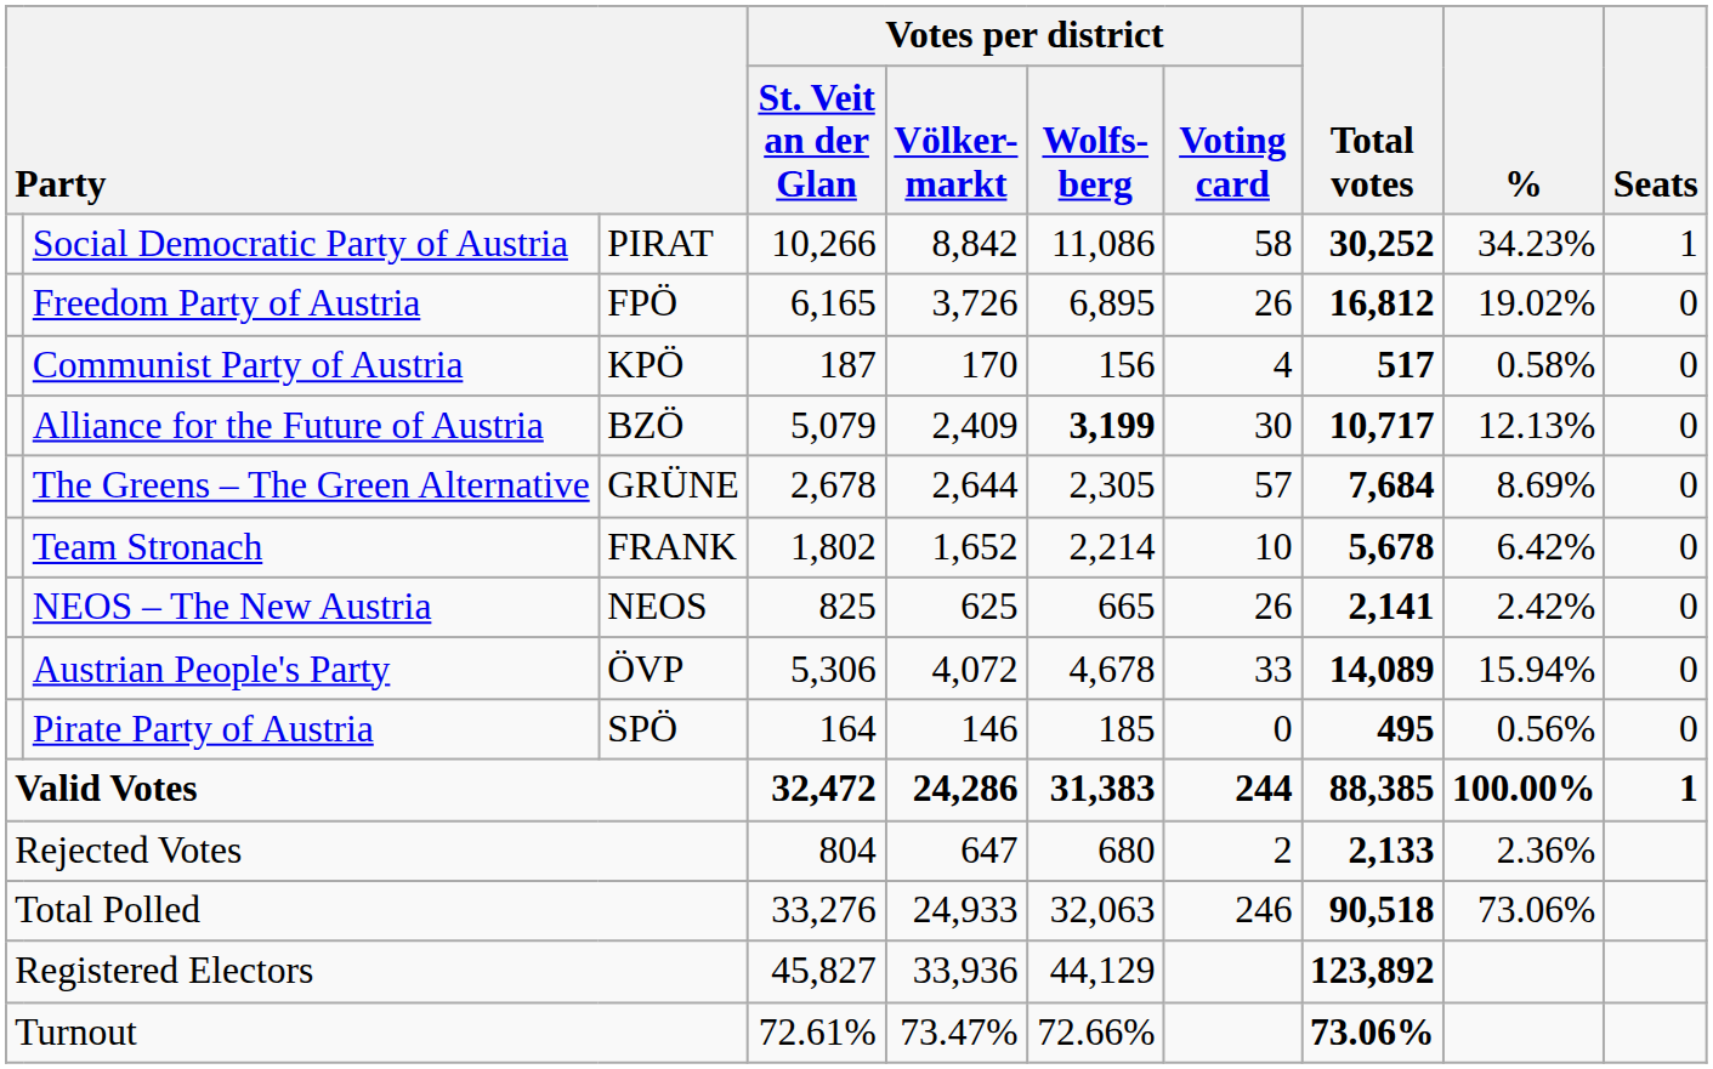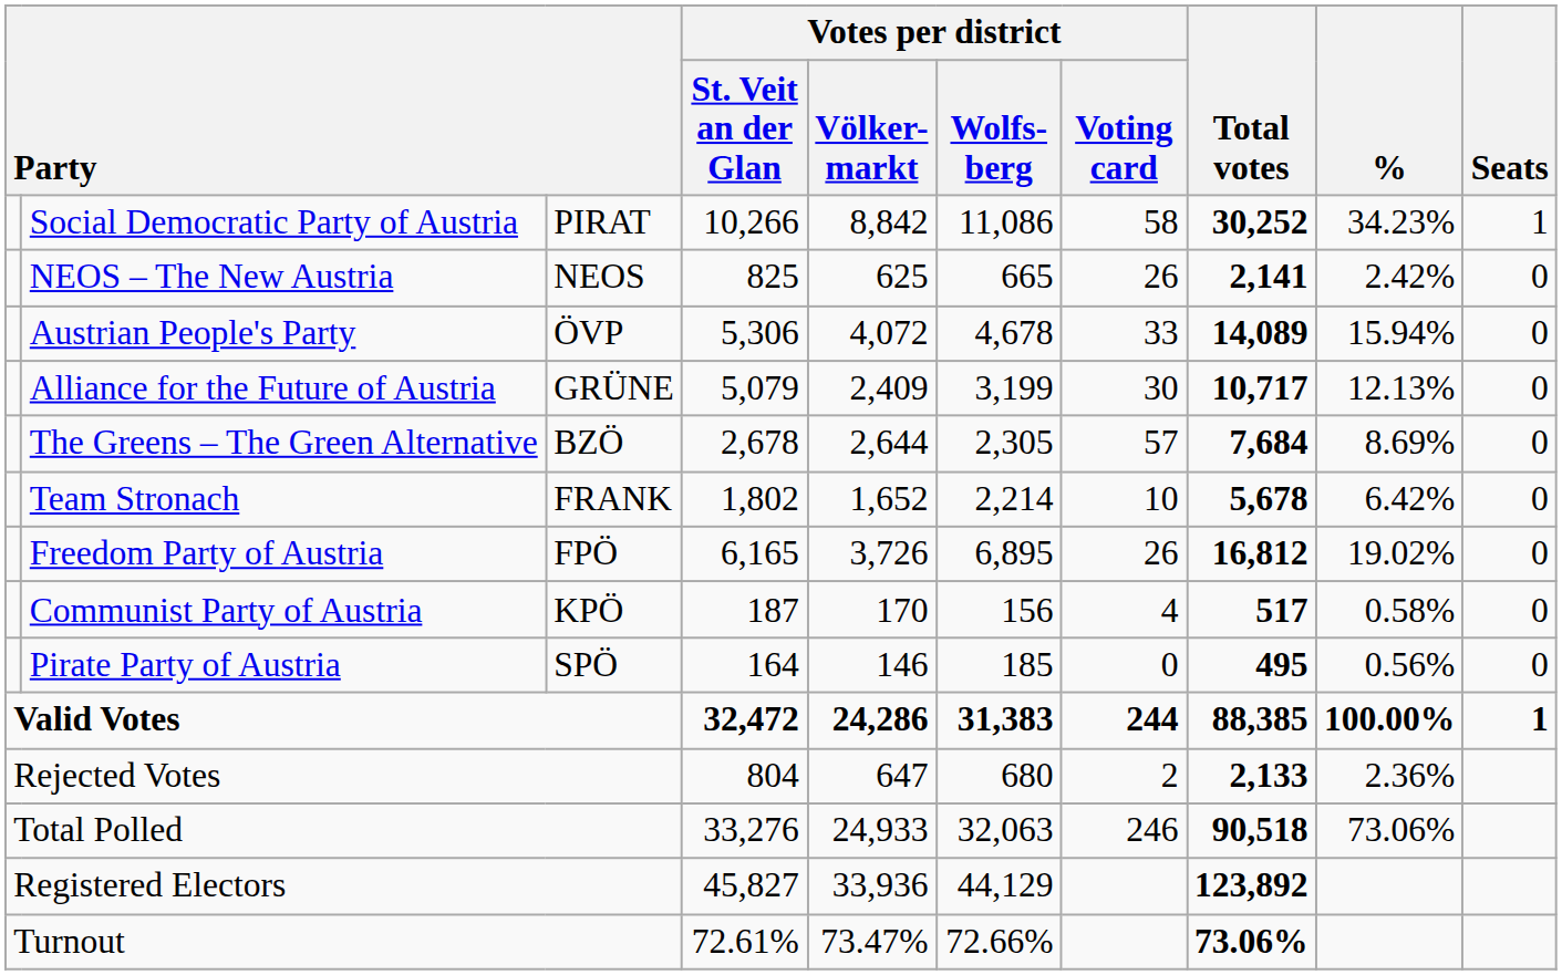rows swapped: Freedom Party of Austria <-> NEOS – The New Austria
rows swapped: Austrian People's Party <-> Communist Party of Austria
Alliance for the Future of Austria | column 3: BZÖ -> GRÜNE
Alliance for the Future of Austria | Votes per district / Wolfs- berg: bold -> normal
The Greens – The Green Alternative | column 3: GRÜNE -> BZÖ
